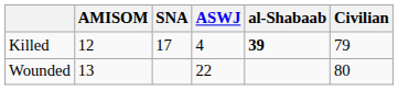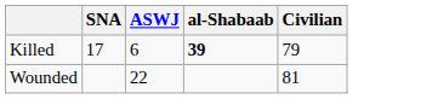- column: AMISOM | 12 | 13
Killed | ASWJ: 4 -> 6
Wounded | Civilian: 80 -> 81
